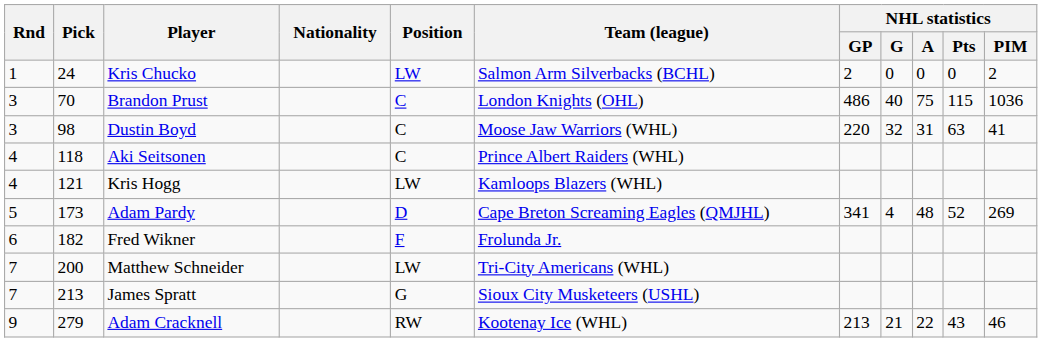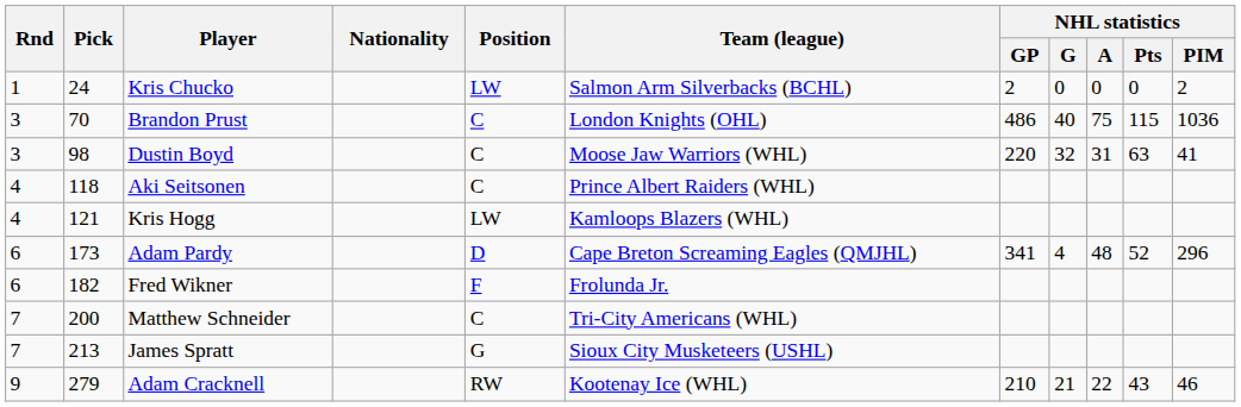Adam Pardy | Rnd: 5 -> 6
Adam Pardy | NHL statistics / PIM: 269 -> 296
Matthew Schneider | Position: LW -> C
Adam Cracknell | NHL statistics / GP: 213 -> 210
